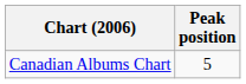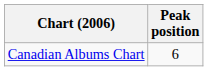Canadian Albums Chart | Peak position: 5 -> 6
